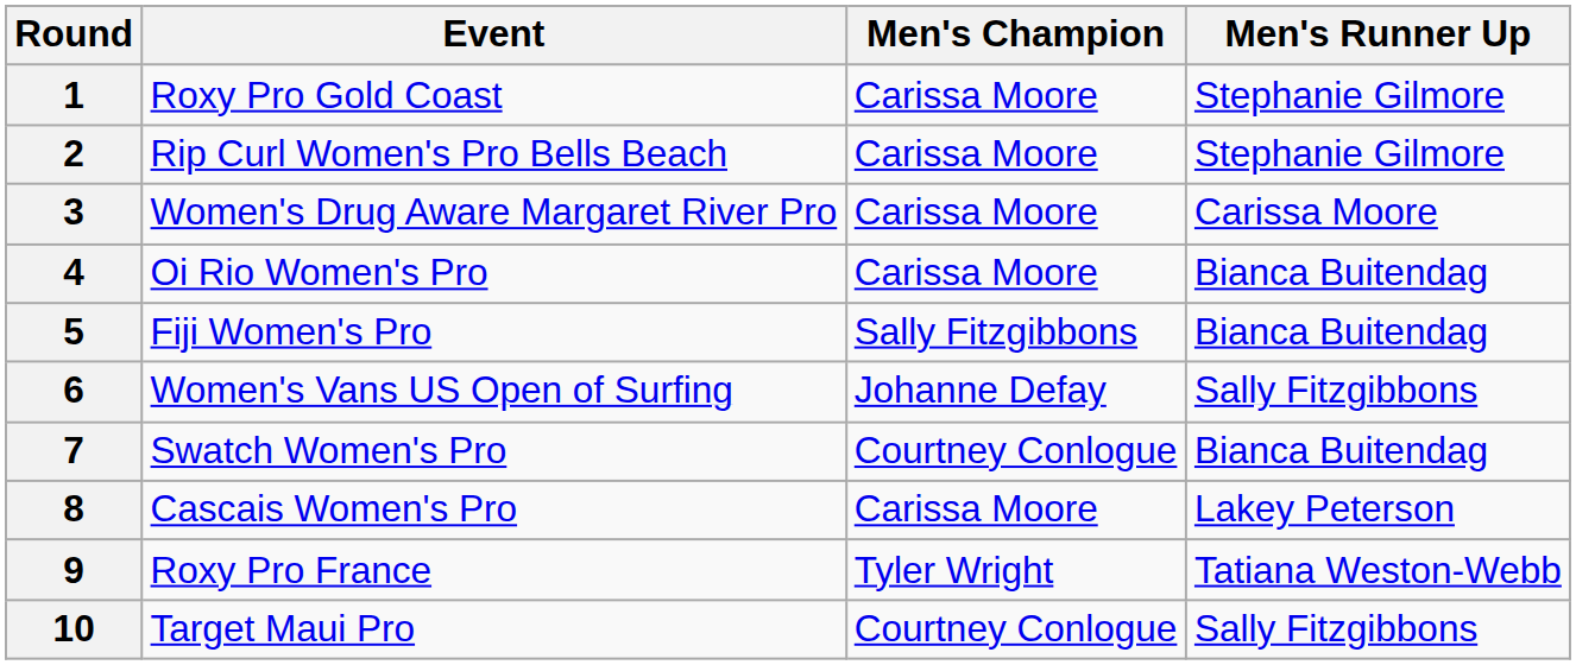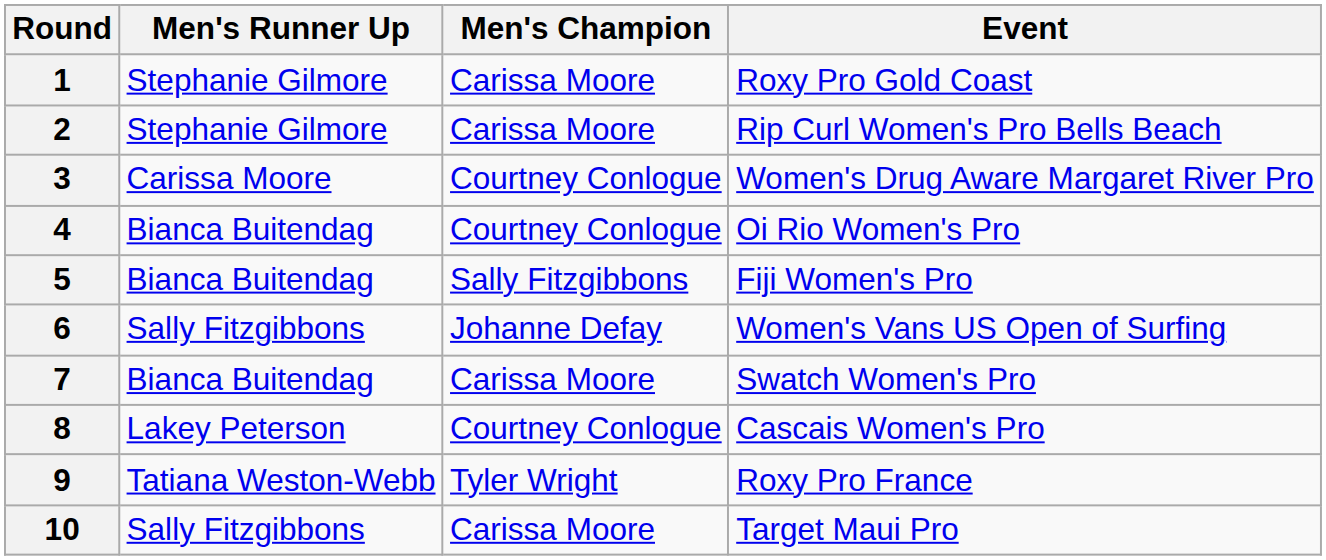columns swapped: Event <-> Men's Runner Up
3 | Men's Champion: Carissa Moore -> Courtney Conlogue
4 | Men's Champion: Carissa Moore -> Courtney Conlogue
7 | Men's Champion: Courtney Conlogue -> Carissa Moore
8 | Men's Champion: Carissa Moore -> Courtney Conlogue
10 | Men's Champion: Courtney Conlogue -> Carissa Moore
